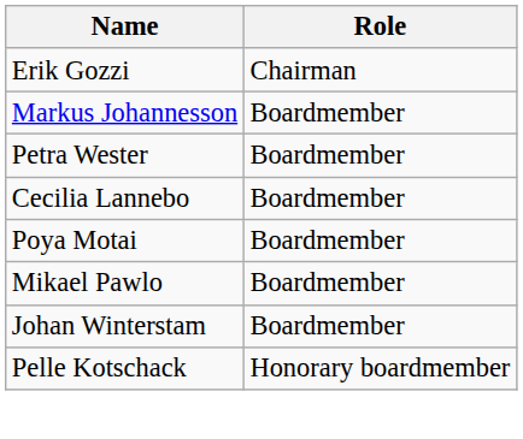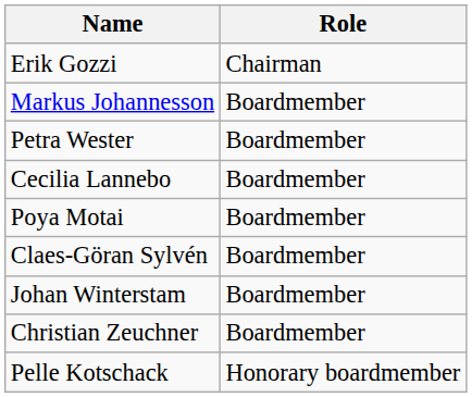- row: Mikael Pawlo | Boardmember
+ row: Claes-Göran Sylvén | Boardmember
+ row: Christian Zeuchner | Boardmember
